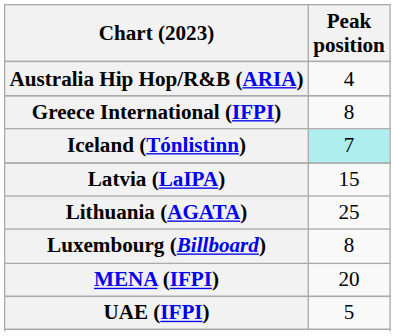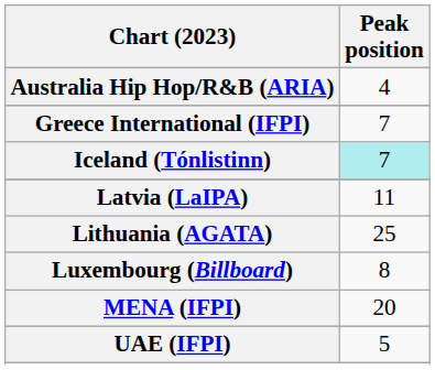Greece International (IFPI) | Peak position: 8 -> 7
Latvia (LaIPA) | Peak position: 15 -> 11
